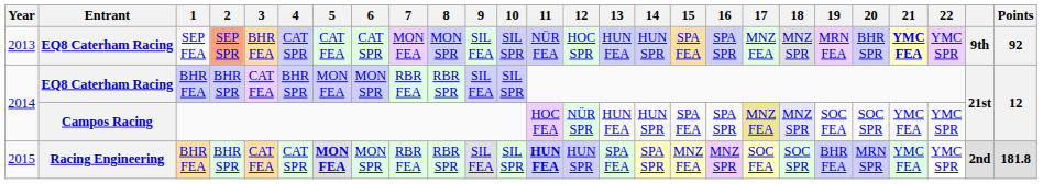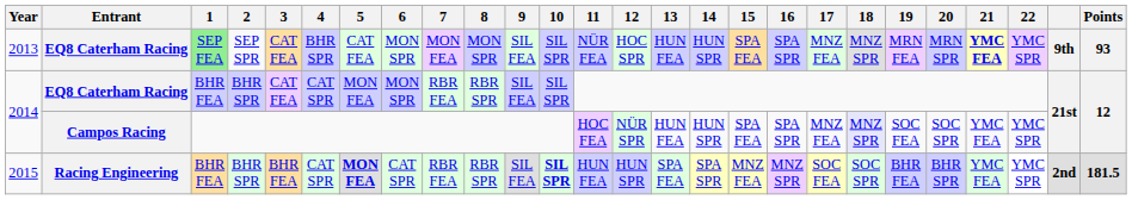2013 | 1: no background -> lightgreen background
2013 | 2: lightsalmon background -> no background
2013 | 3: BHR FEA -> CAT FEA
2013 | 4: CAT SPR -> BHR SPR
2013 | 6: CAT SPR -> MON SPR
2013 | 20: BHR SPR -> MRN SPR
2013 | Points: 92 -> 93
2014 / EQ8 Caterham Racing | 4: BHR SPR -> CAT SPR
2014 / Campos Racing | 17: khaki background -> no background
2015 | 3: CAT FEA -> BHR FEA
2015 | 6: MON SPR -> CAT SPR
2015 | 10: normal -> bold
2015 | 11: bold -> normal
2015 | 20: MRN SPR -> BHR SPR
2015 | Points: 181.8 -> 181.5
